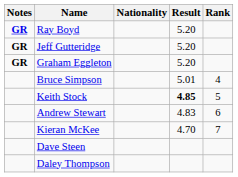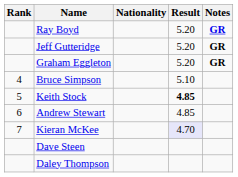columns swapped: Rank <-> Notes
Bruce Simpson | Result: 5.01 -> 5.10
Andrew Stewart | Result: 4.83 -> 4.85
Kieran McKee | Result: no background -> lavender background
